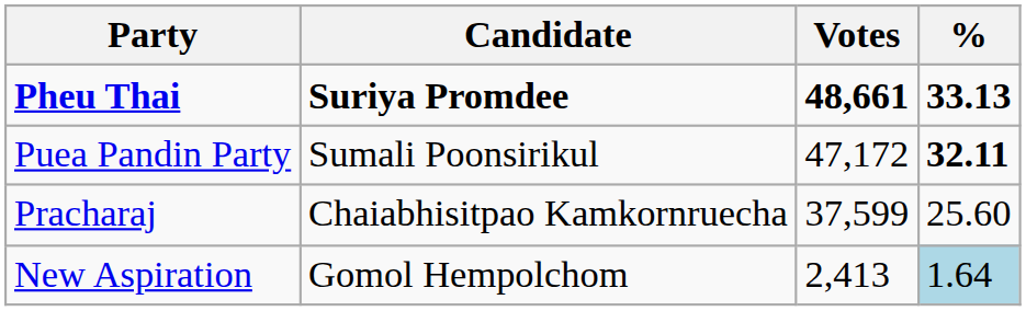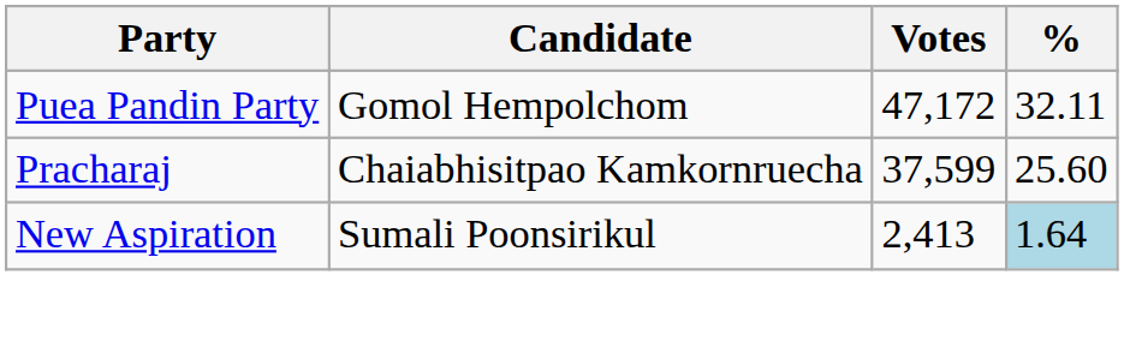- row: Pheu Thai | Suriya Promdee | 48,661 | 33.13
Puea Pandin Party | Candidate: Sumali Poonsirikul -> Gomol Hempolchom
Puea Pandin Party | %: bold -> normal
New Aspiration | Candidate: Gomol Hempolchom -> Sumali Poonsirikul
